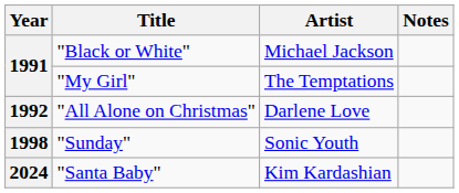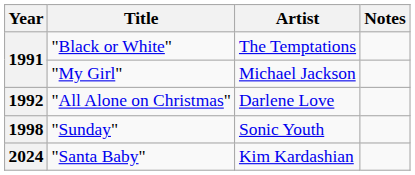"Black or White" | Artist: Michael Jackson -> The Temptations
"My Girl" | Artist: The Temptations -> Michael Jackson
